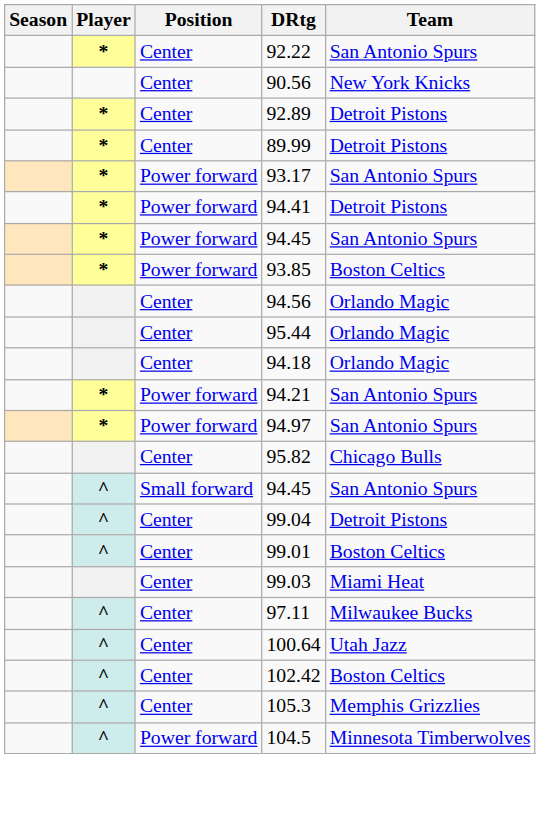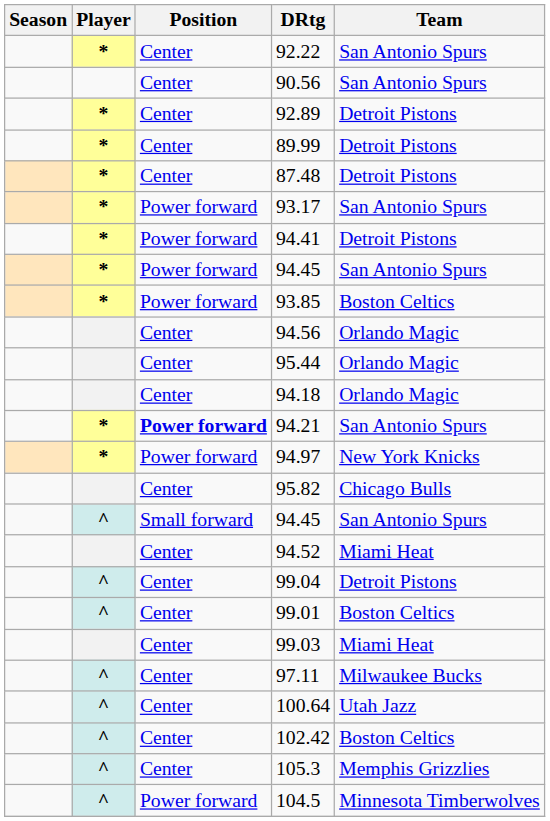90.56 | Team: New York Knicks -> San Antonio Spurs
+ row: * | Center | 87.48 | Detroit Pistons
94.21 | Position: normal -> bold
94.97 | Team: San Antonio Spurs -> New York Knicks
+ row: Center | 94.52 | Miami Heat
